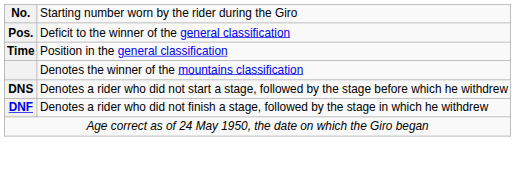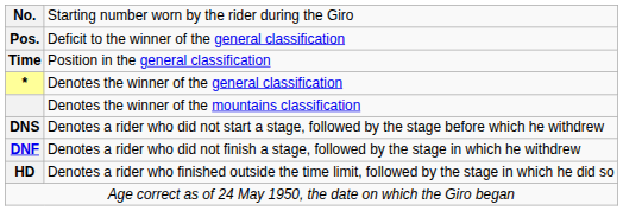+ row: * | Denotes the winner of the general classification
+ row: HD | Denotes a rider who finished outside the time limit, followed by the stage in which he did so
